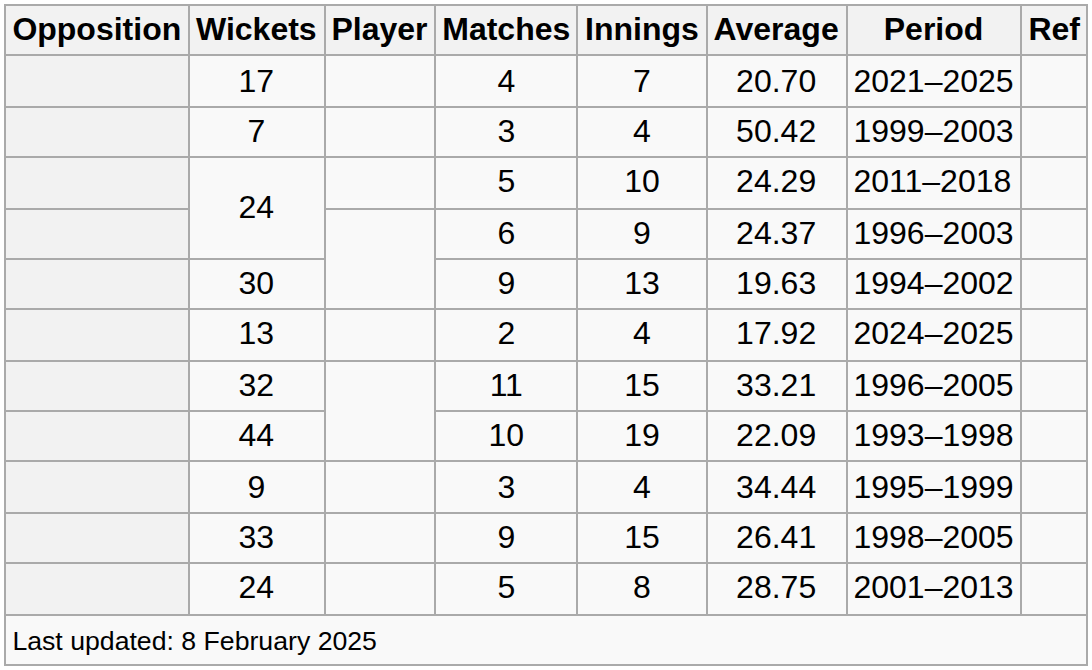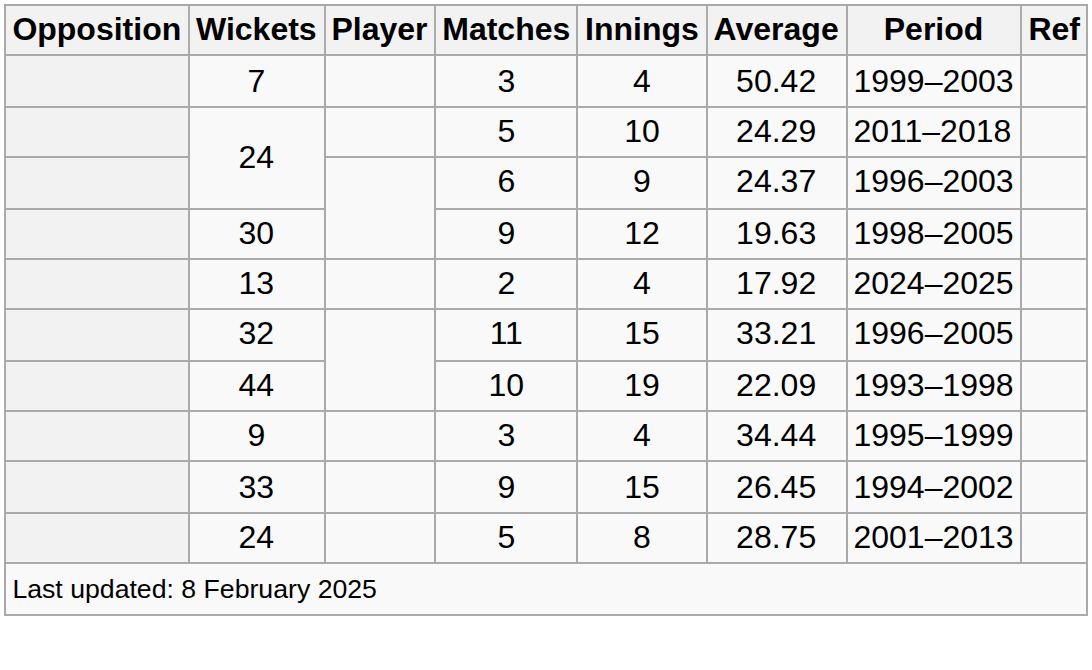- row: 17 | 4 | 7 | 20.70 | 2021–2025
30 | Innings: 13 -> 12
30 | Period: 1994–2002 -> 1998–2005
33 | Average: 26.41 -> 26.45
33 | Period: 1998–2005 -> 1994–2002
